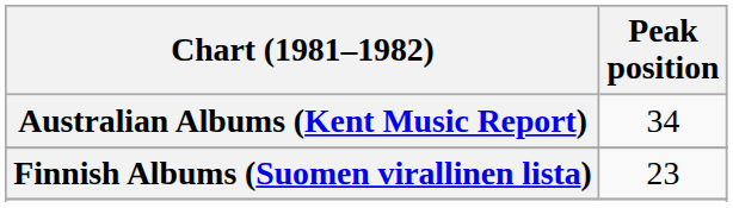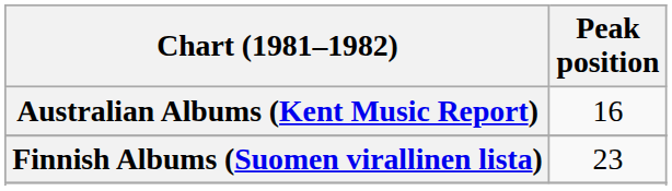Australian Albums (Kent Music Report) | Peak position: 34 -> 16
